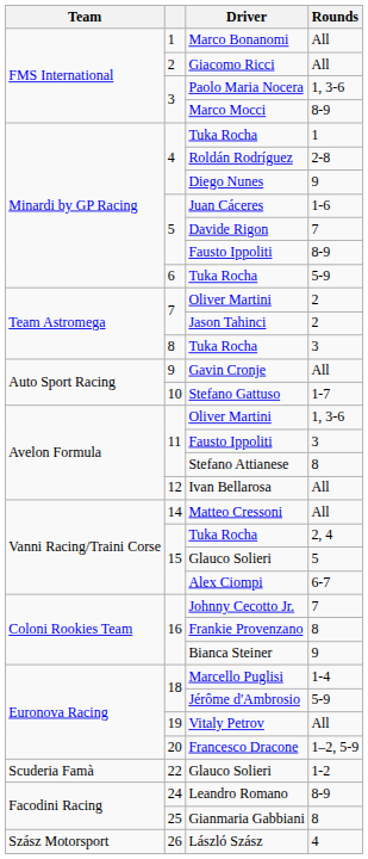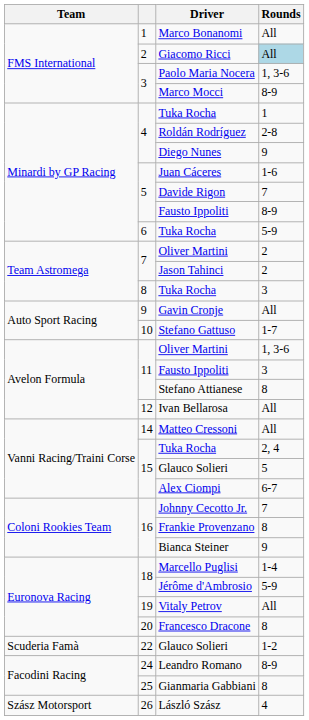Giacomo Ricci | Rounds: no background -> lightblue background
Francesco Dracone | Rounds: 1–2, 5-9 -> 8
